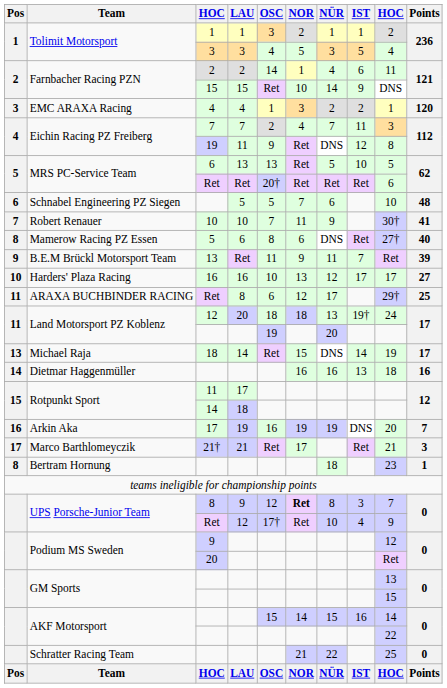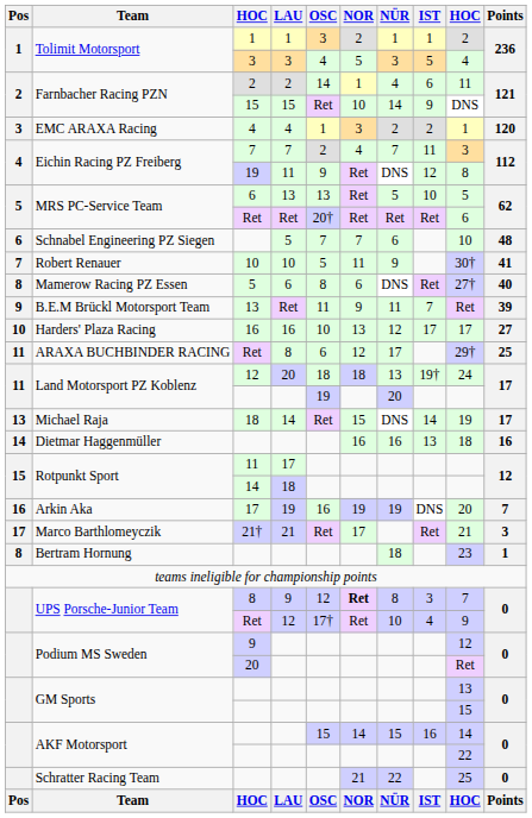Schnabel Engineering PZ Siegen | OSC: 5 -> 7
Robert Renauer | OSC: 7 -> 5
